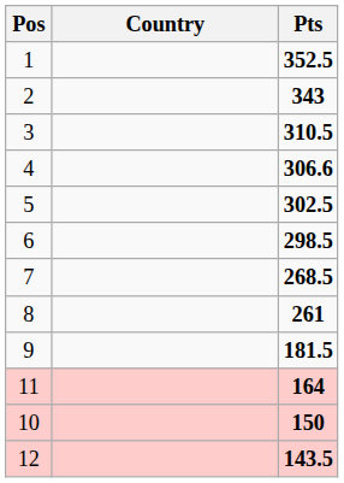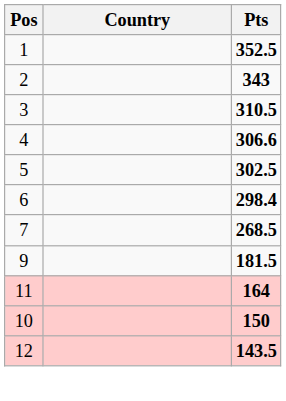6 | Pts: 298.5 -> 298.4
- row: 8 | 261
